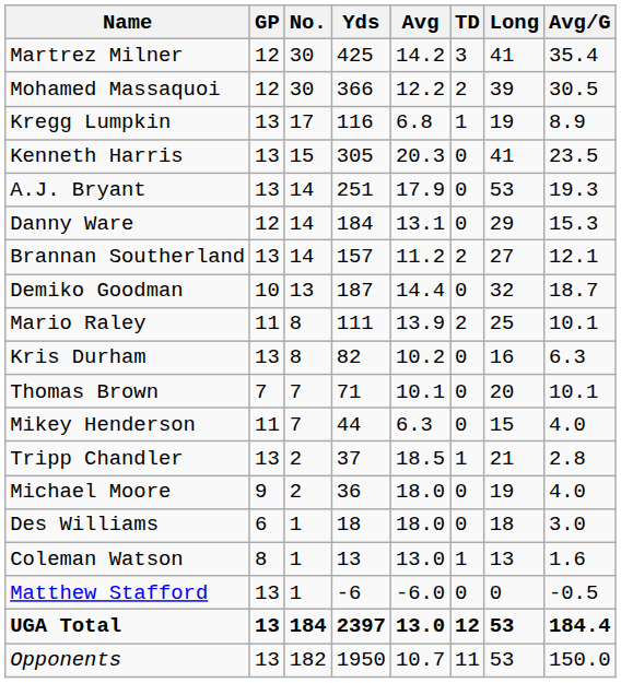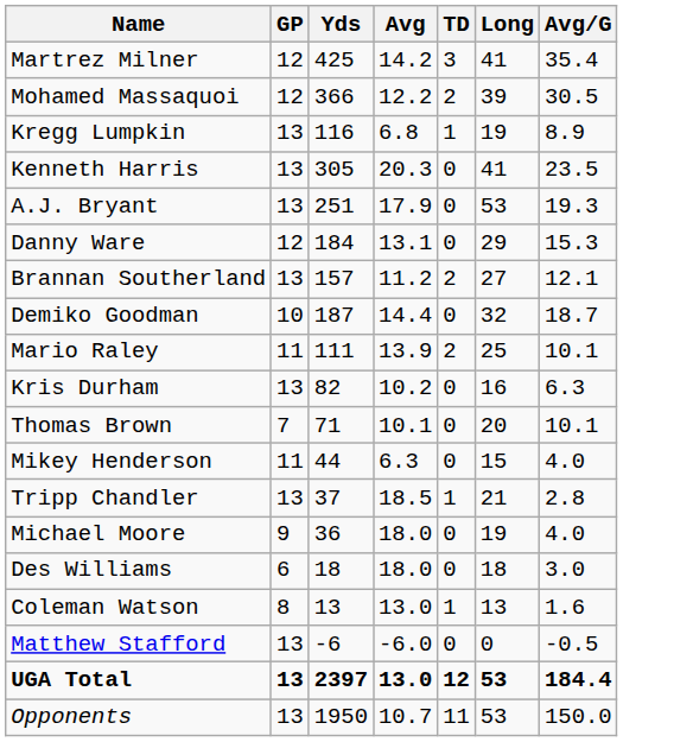- column: No. | 30 | 30 | 17 | 15 | 14 | 14 | 14 | 13 | 8 | 8 | 7 | 7 | 2 | 2 | 1 | 1 | 1 | 184 | 182
